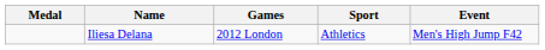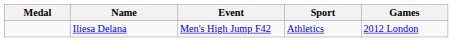columns swapped: Games <-> Event
